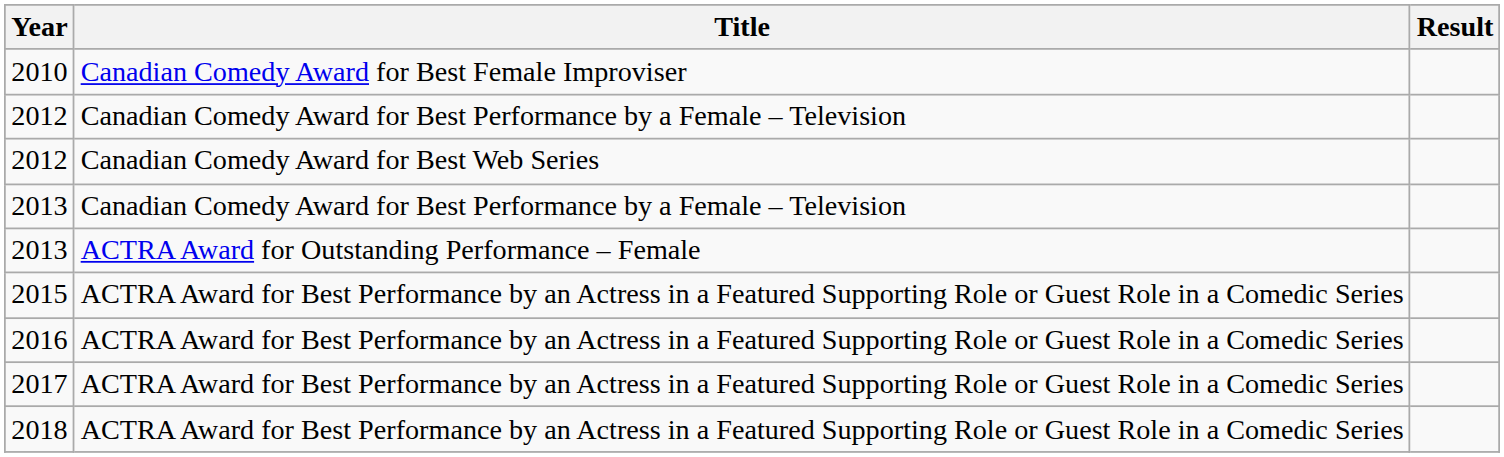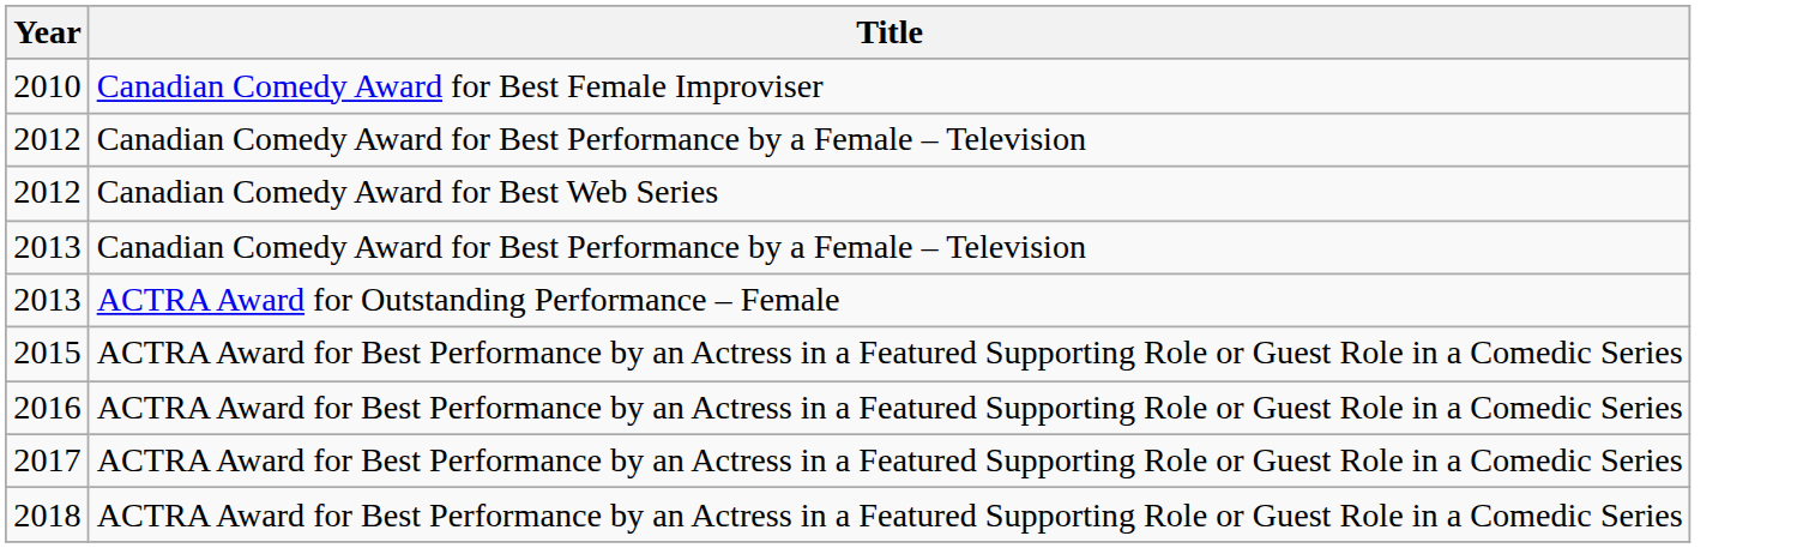- column: Result
